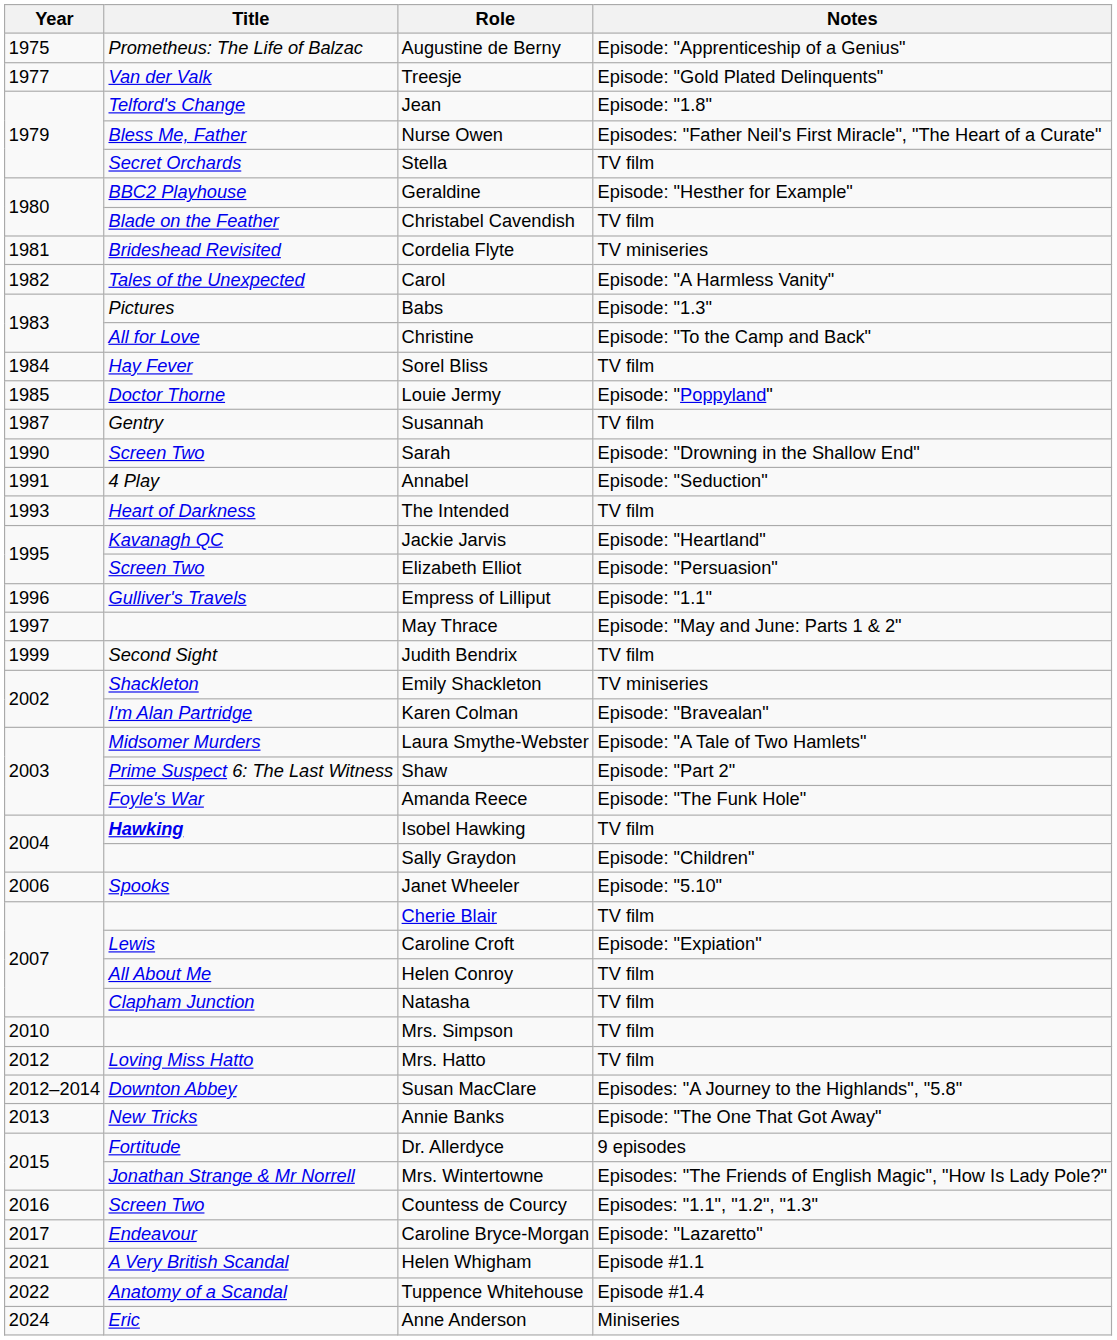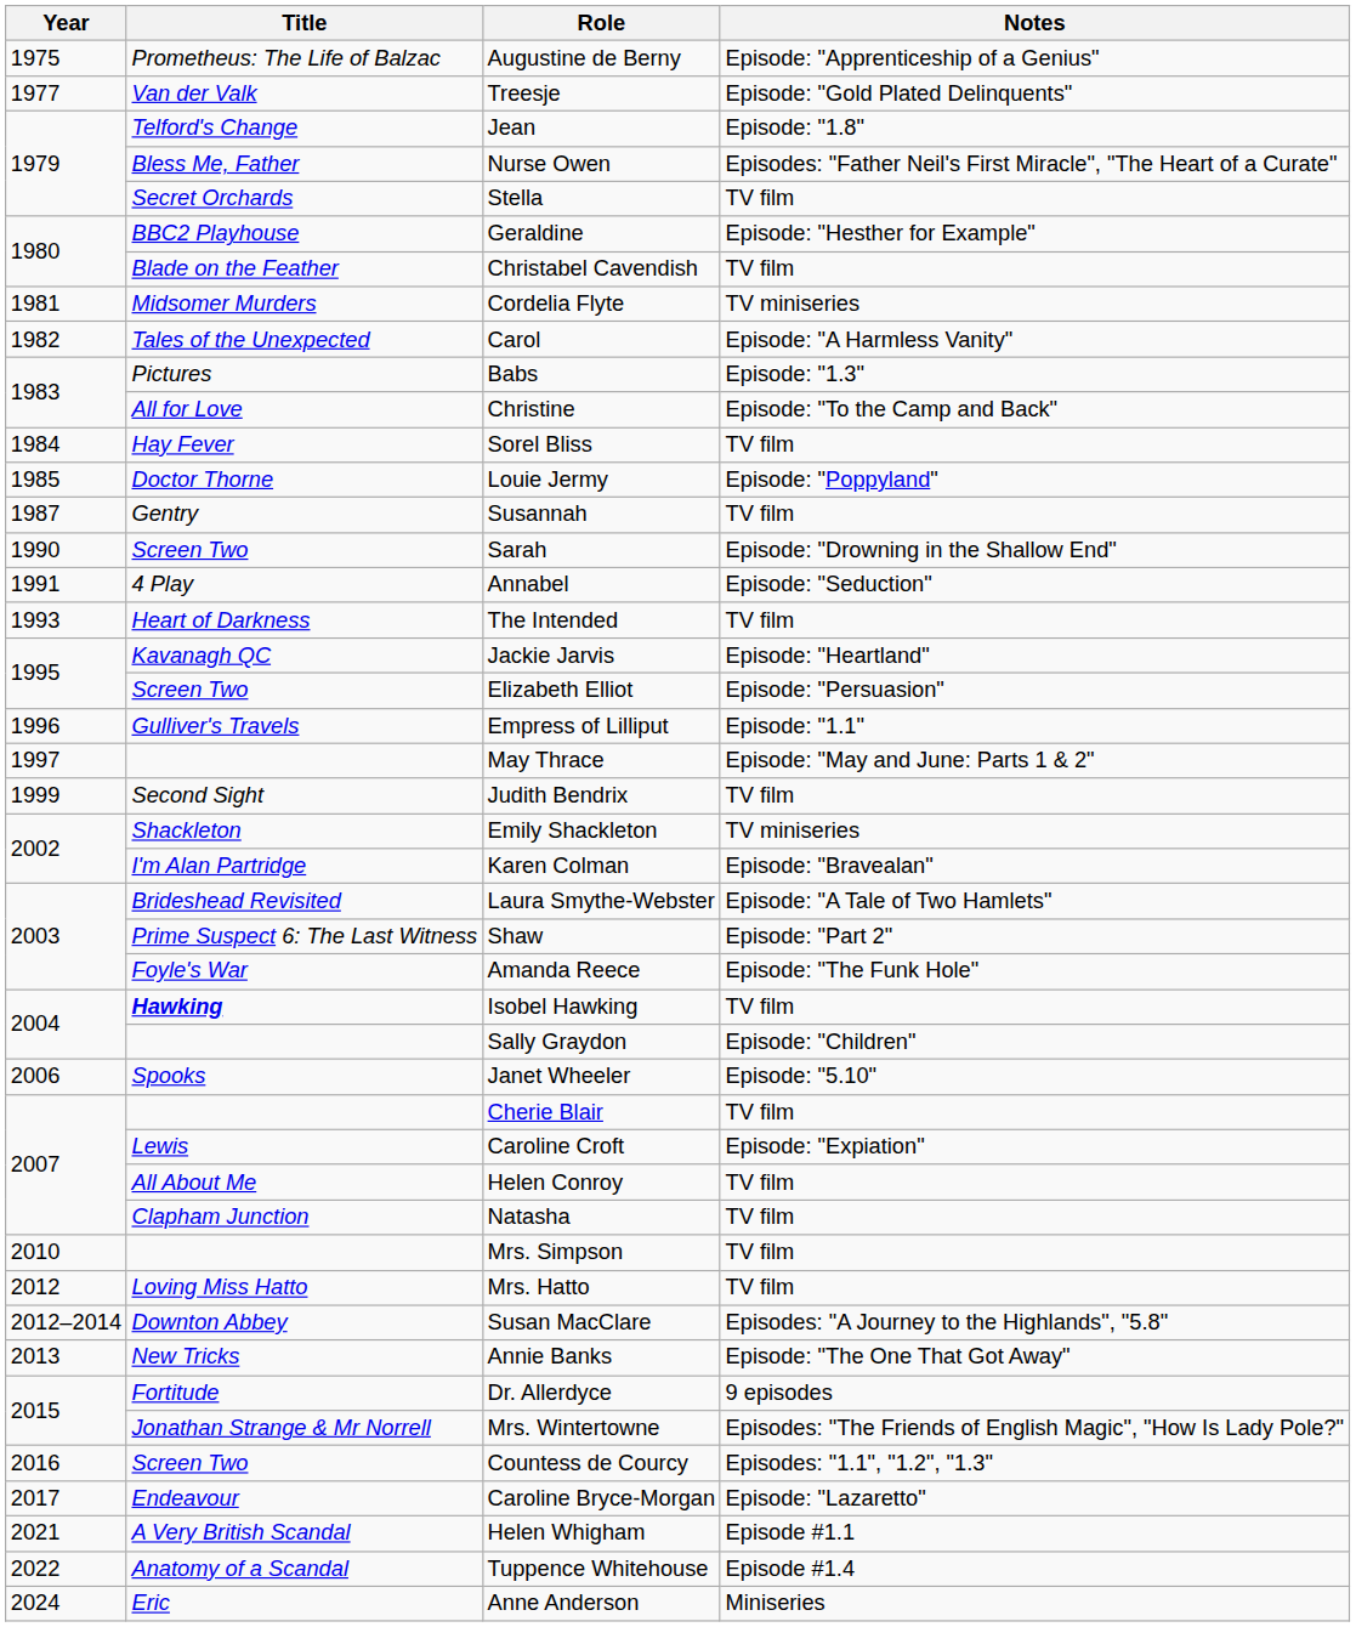Cordelia Flyte | Title: Brideshead Revisited -> Midsomer Murders
Laura Smythe-Webster | Title: Midsomer Murders -> Brideshead Revisited
